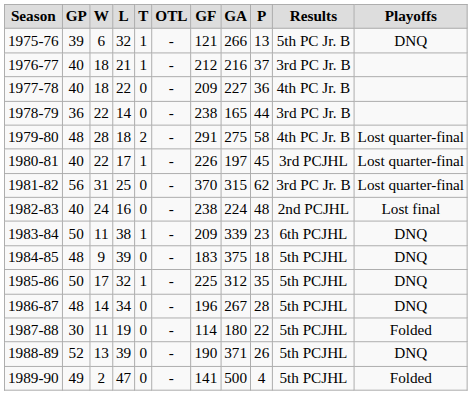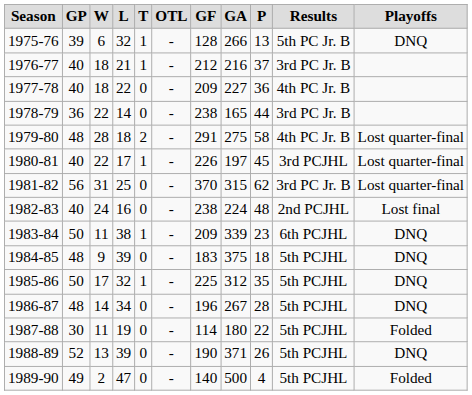1975-76 | GF: 121 -> 128
1989-90 | GF: 141 -> 140
